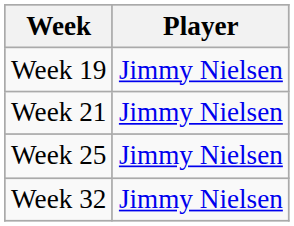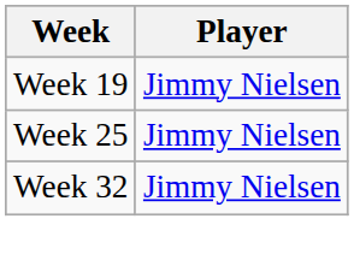- row: Week 21 | Jimmy Nielsen
